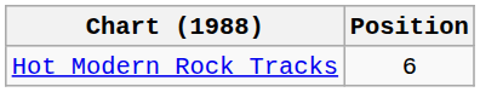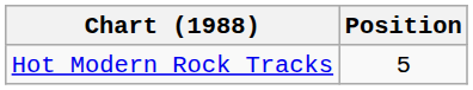Hot Modern Rock Tracks | Position: 6 -> 5
